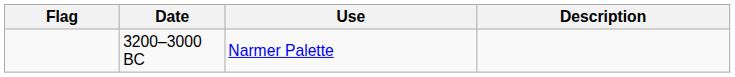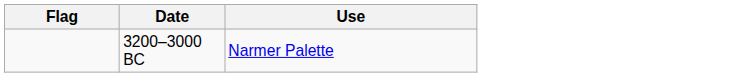- column: Description
